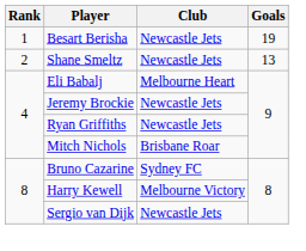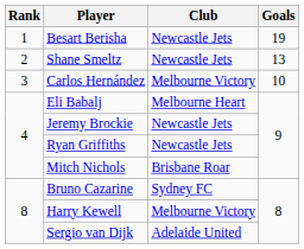+ row: 3 | Carlos Hernández | Melbourne Victory | 10
Sergio van Dijk | Club: Newcastle Jets -> Adelaide United
